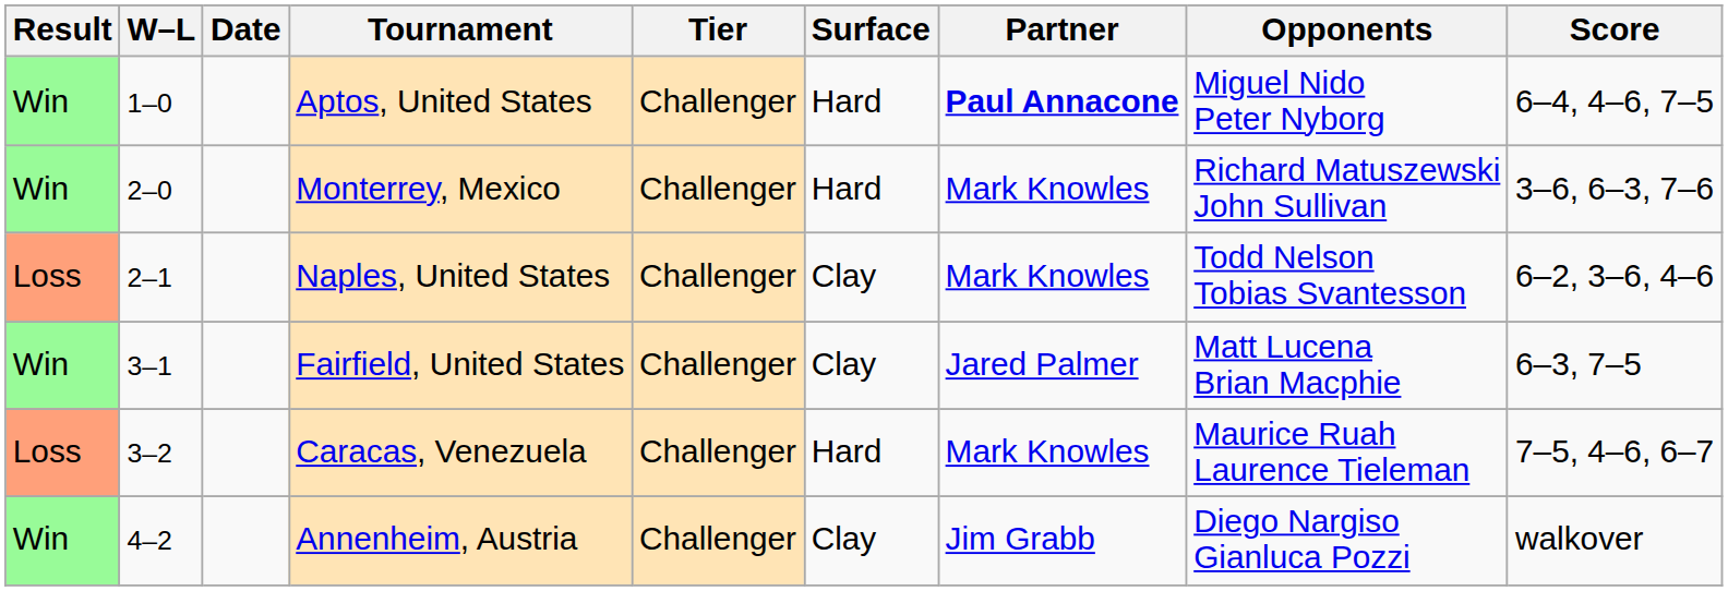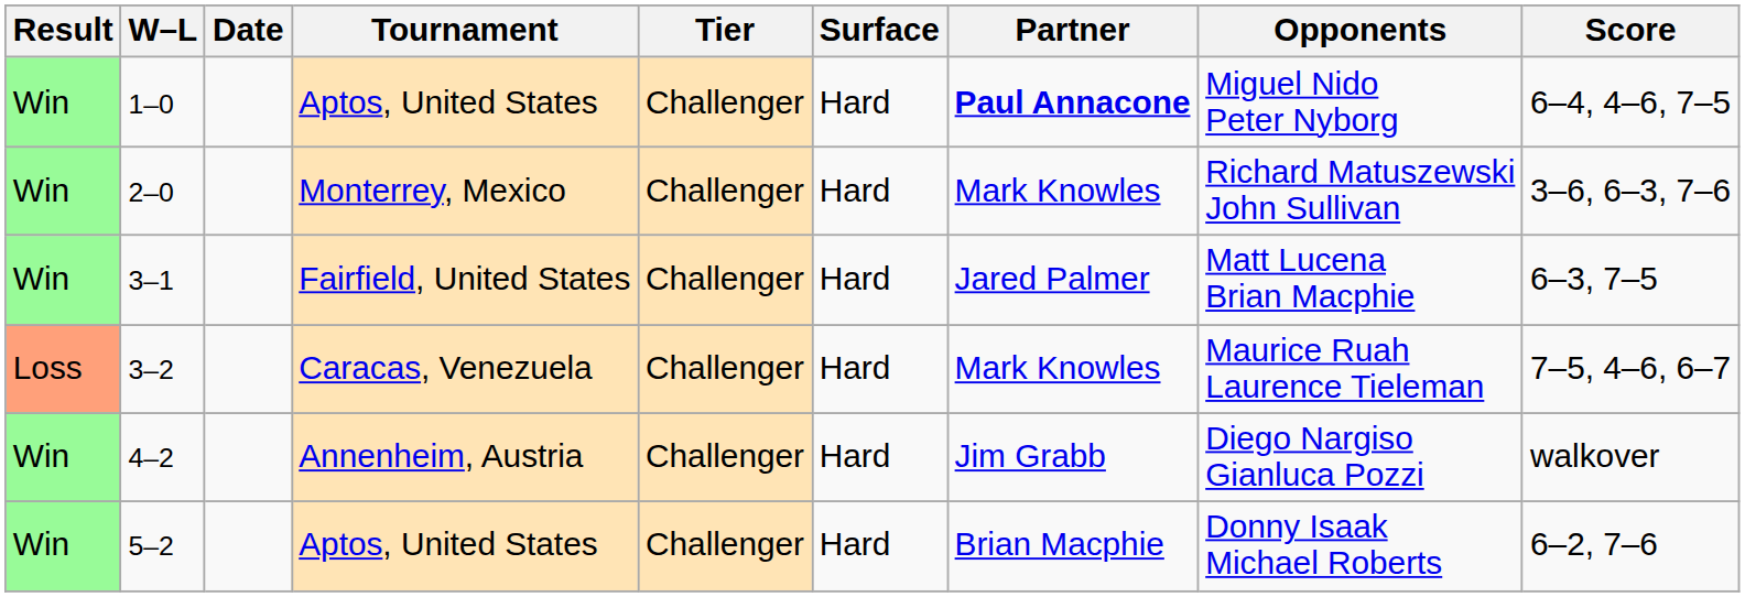- row: Loss | 2–1 | Naples, United States | Challenger | Clay | Mark Knowles | Todd Nelson Tobias Svantesson | 6–2, 3–6, 4–6
3–1 | Surface: Clay -> Hard
4–2 | Surface: Clay -> Hard
+ row: Win | 5–2 | Aptos, United States | Challenger | Hard | Brian Macphie | Donny Isaak Michael Roberts | 6–2, 7–6
